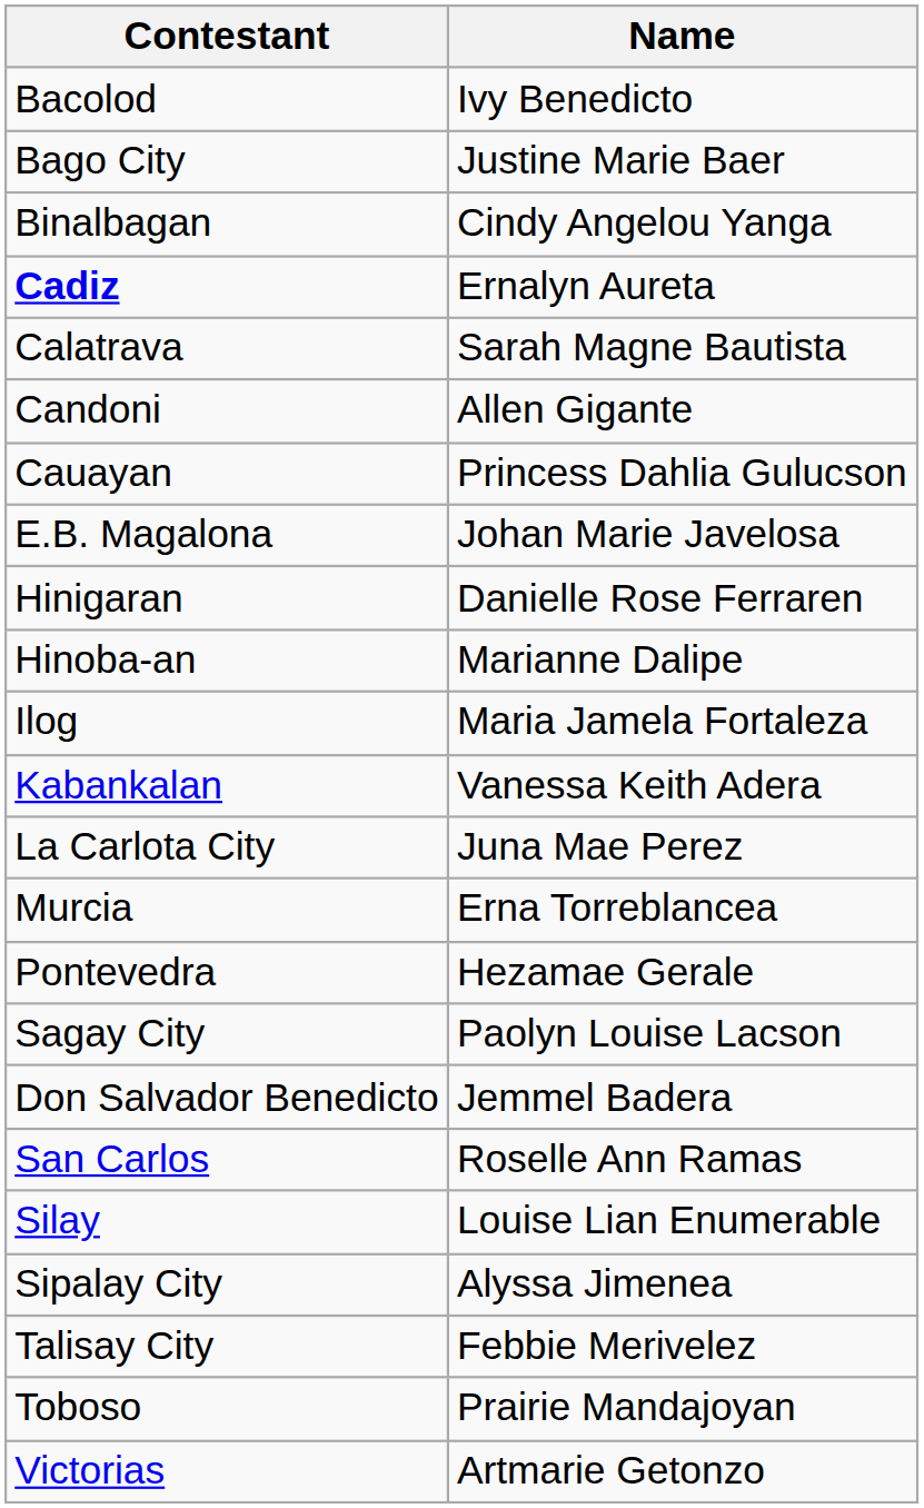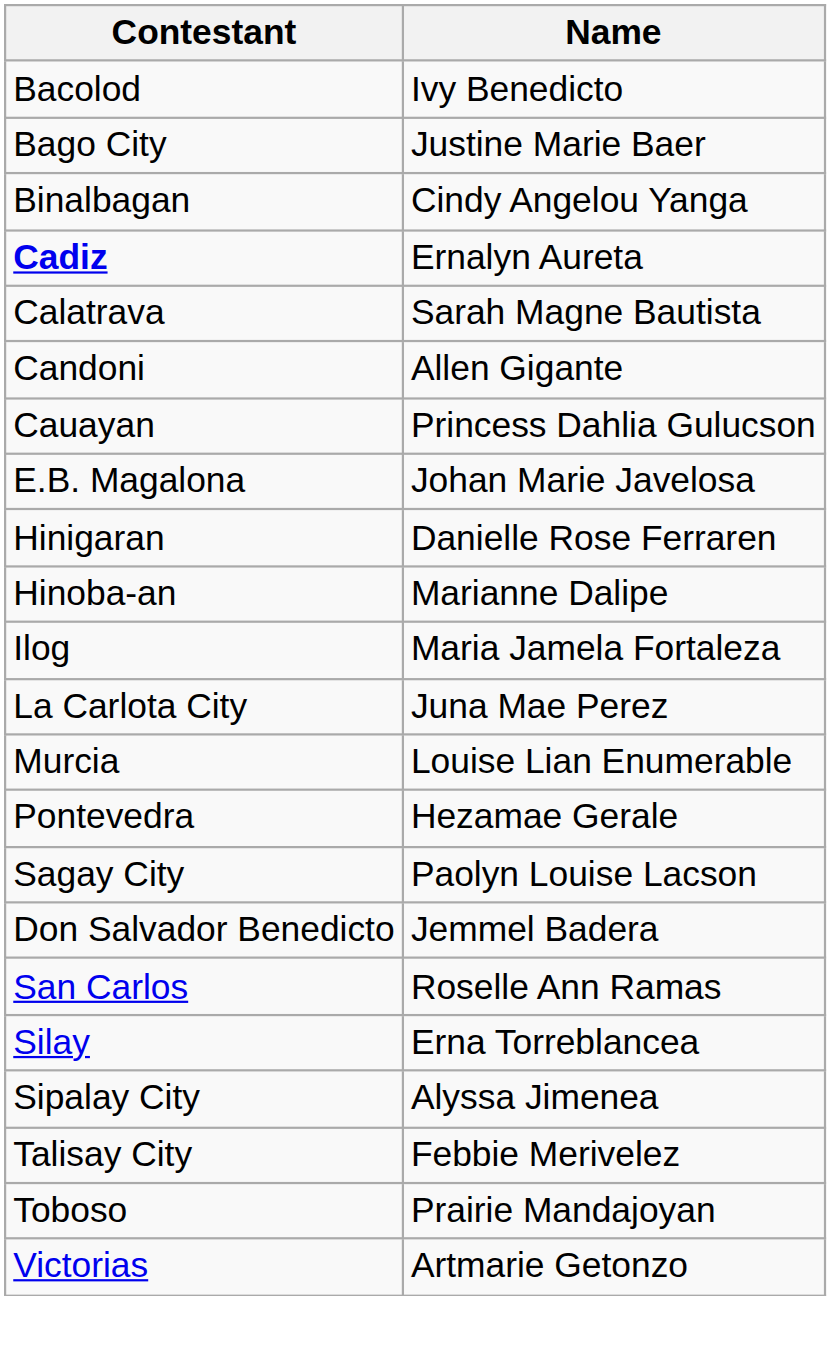- row: Kabankalan | Vanessa Keith Adera
Murcia | Name: Erna Torreblancea -> Louise Lian Enumerable
Silay | Name: Louise Lian Enumerable -> Erna Torreblancea
